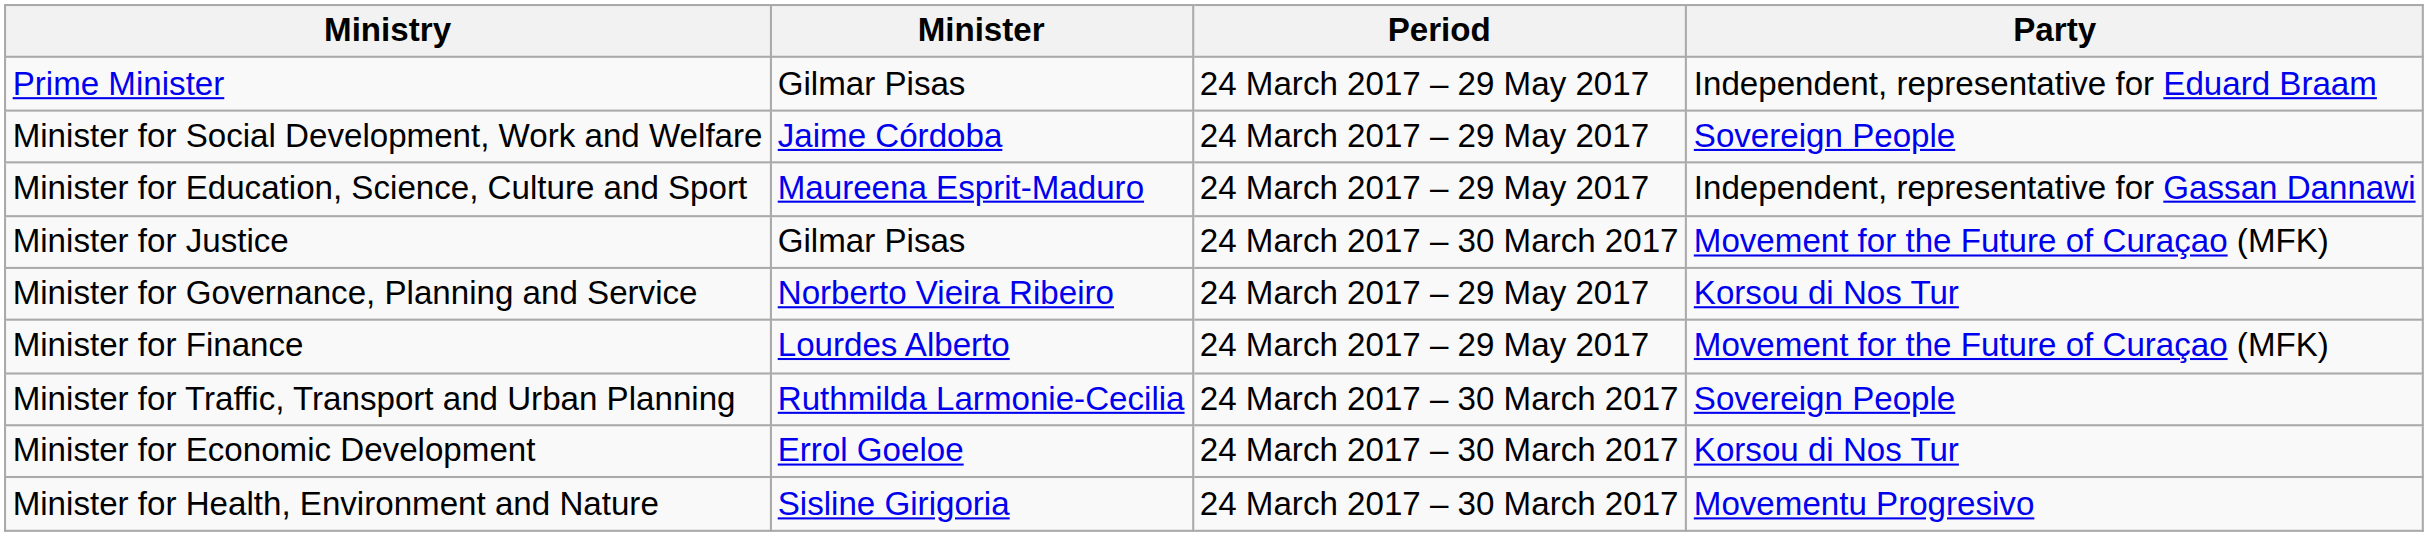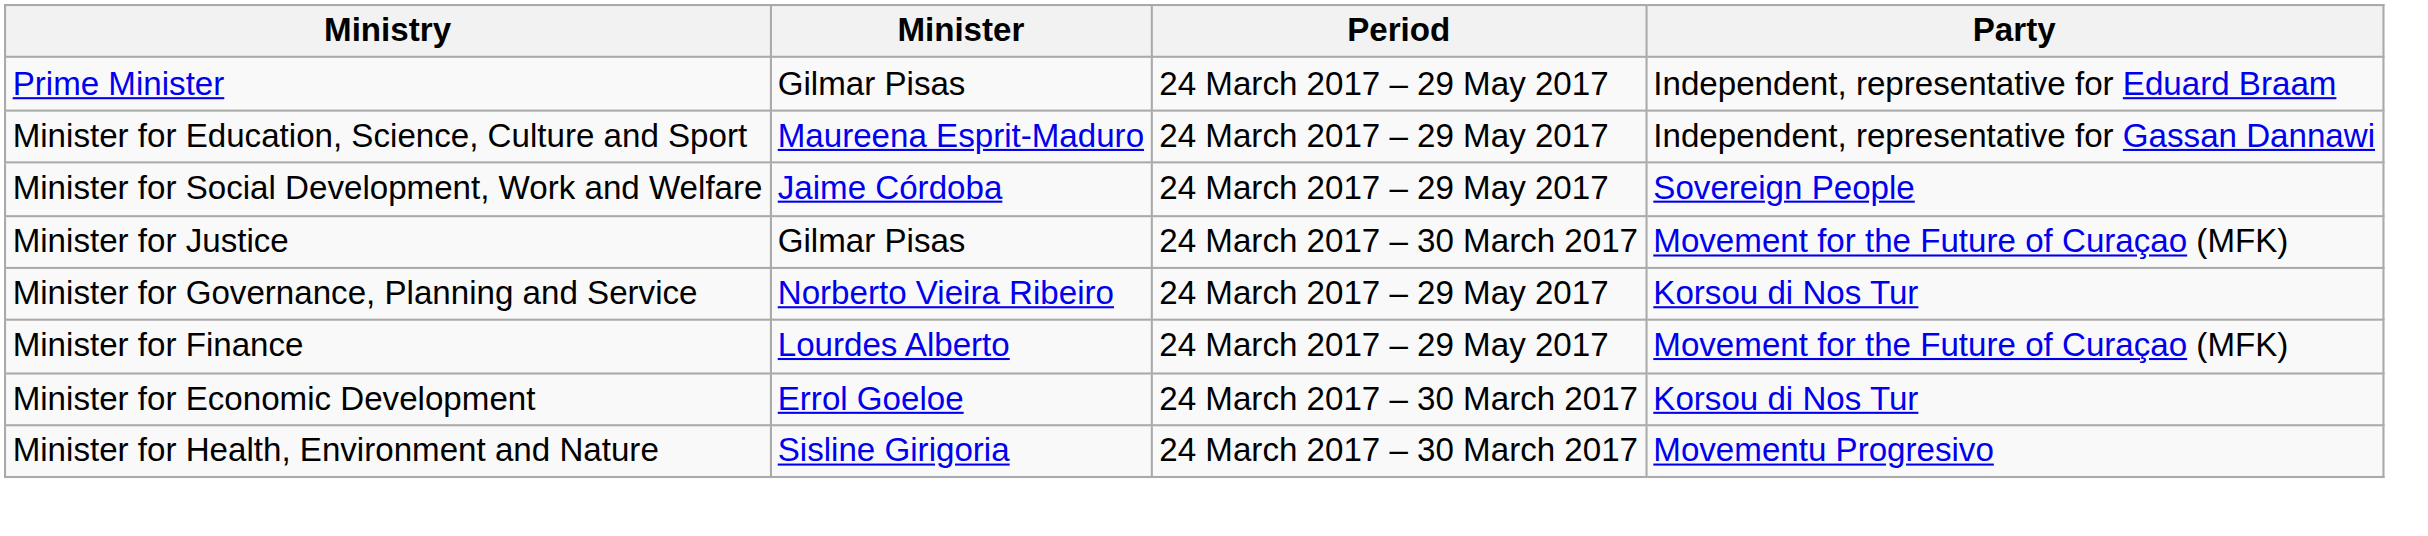rows swapped: Minister for Education, Science, Culture and Sport <-> Minister for Social Development, Work and Welfare
- row: Minister for Traffic, Transport and Urban Planning | Ruthmilda Larmonie-Cecilia | 24 March 2017 – 30 March 2017 | Sovereign People
